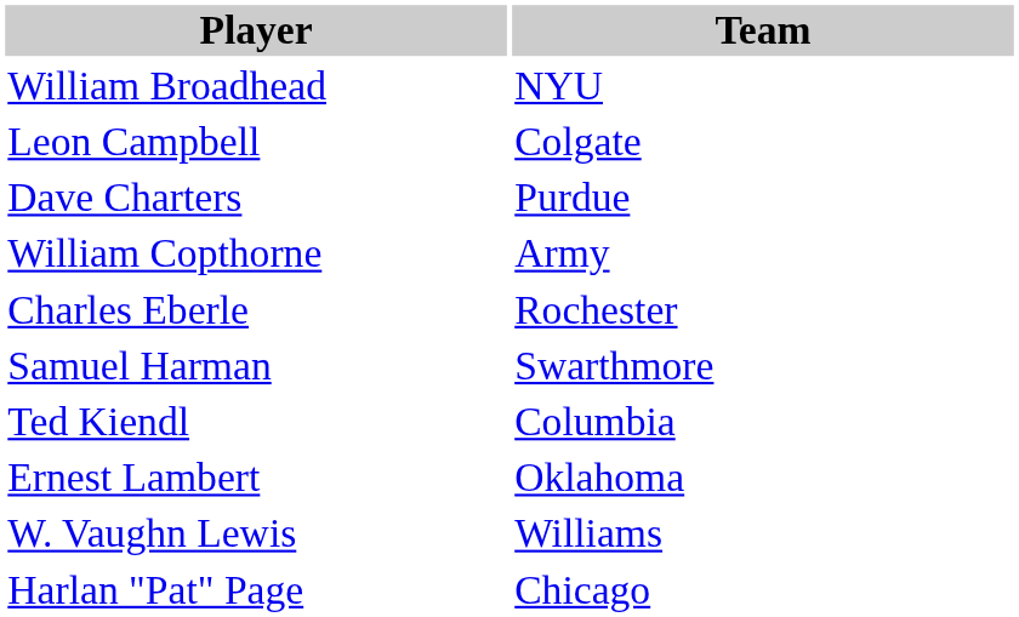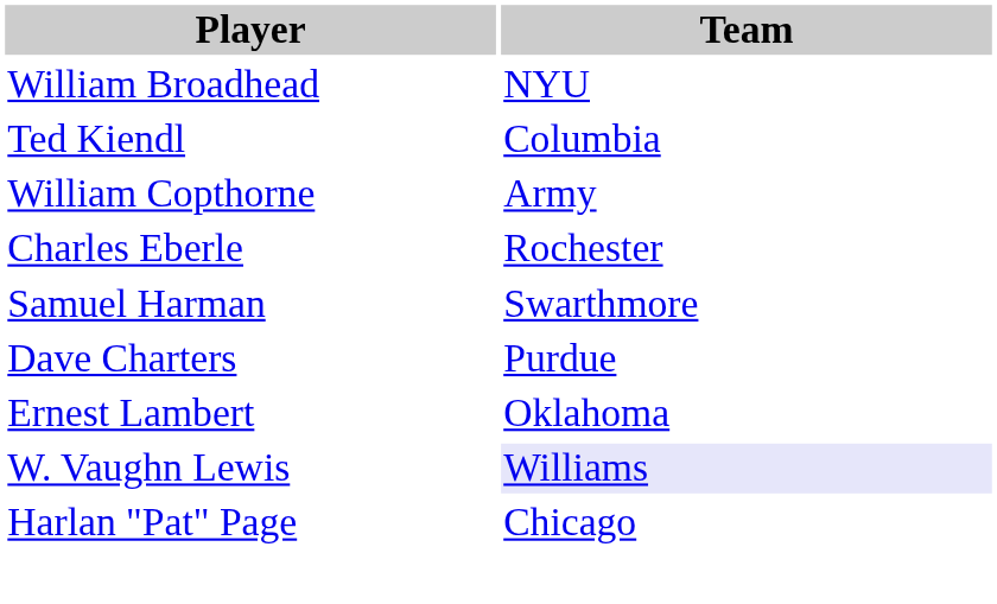- row: Leon Campbell | Colgate
rows swapped: Dave Charters <-> Ted Kiendl
W. Vaughn Lewis | Team: no background -> lavender background
